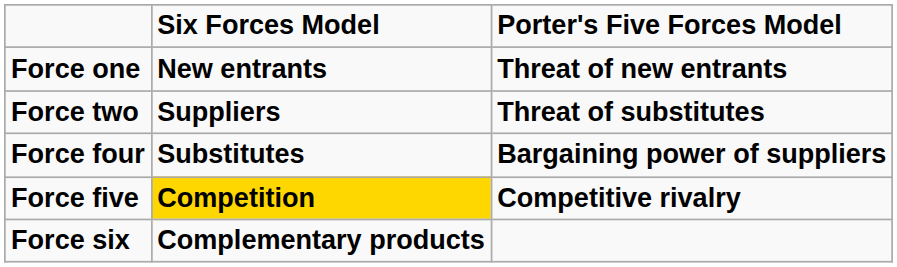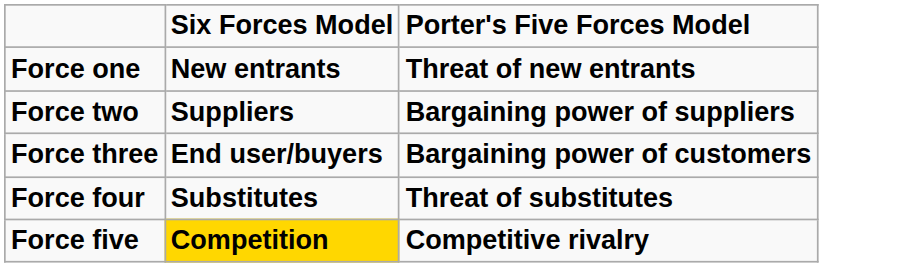Force two | Porter's Five Forces Model: Threat of substitutes -> Bargaining power of suppliers
+ row: Force three | End user/buyers | Bargaining power of customers
Force four | Porter's Five Forces Model: Bargaining power of suppliers -> Threat of substitutes
- row: Force six | Complementary products
